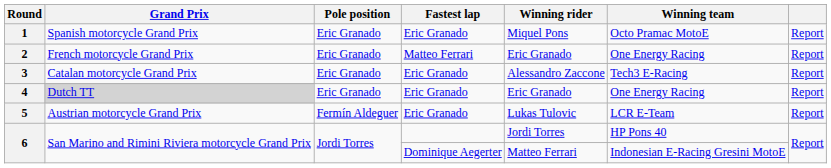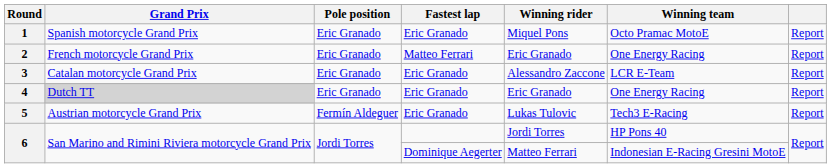3 | Winning team: Tech3 E-Racing -> LCR E-Team
5 | Winning team: LCR E-Team -> Tech3 E-Racing
